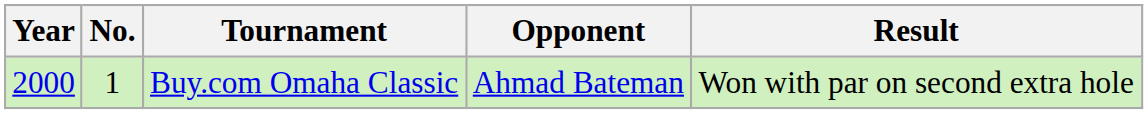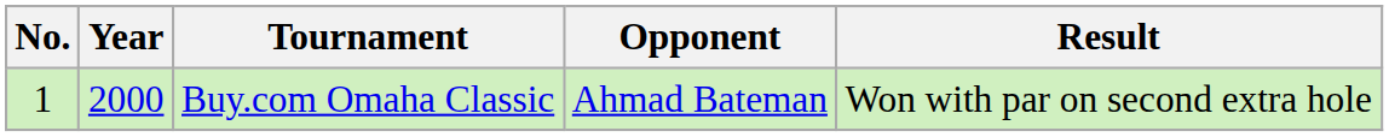columns swapped: No. <-> Year
